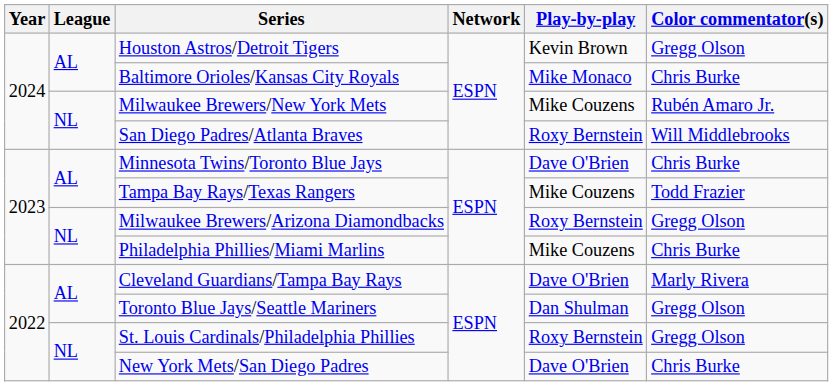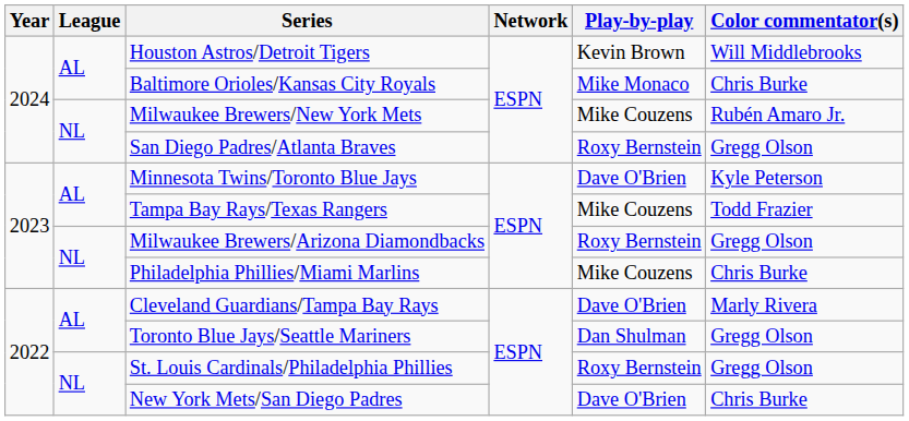Houston Astros/Detroit Tigers | Color commentator(s): Gregg Olson -> Will Middlebrooks
San Diego Padres/Atlanta Braves | Color commentator(s): Will Middlebrooks -> Gregg Olson
Minnesota Twins/Toronto Blue Jays | Color commentator(s): Chris Burke -> Kyle Peterson
